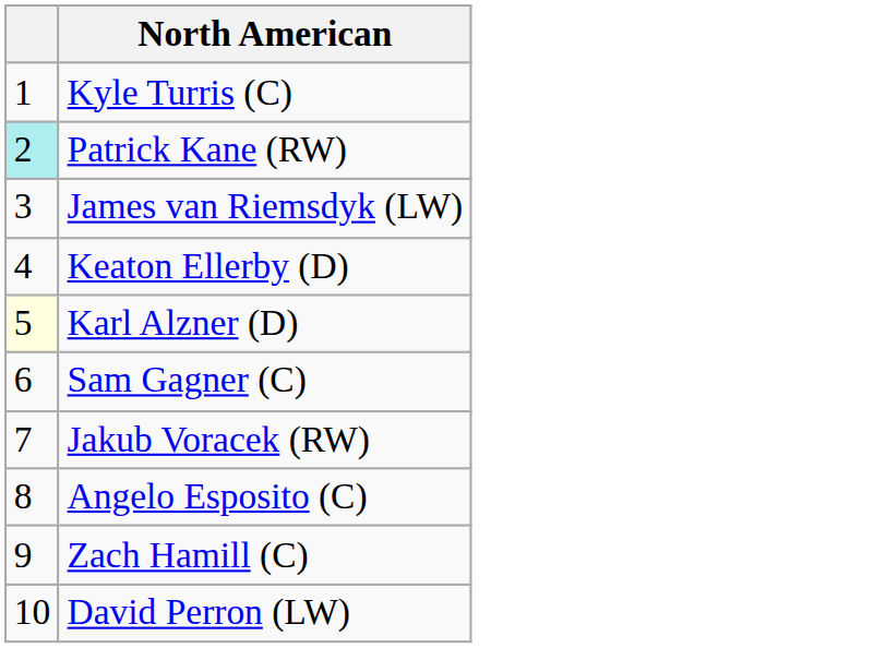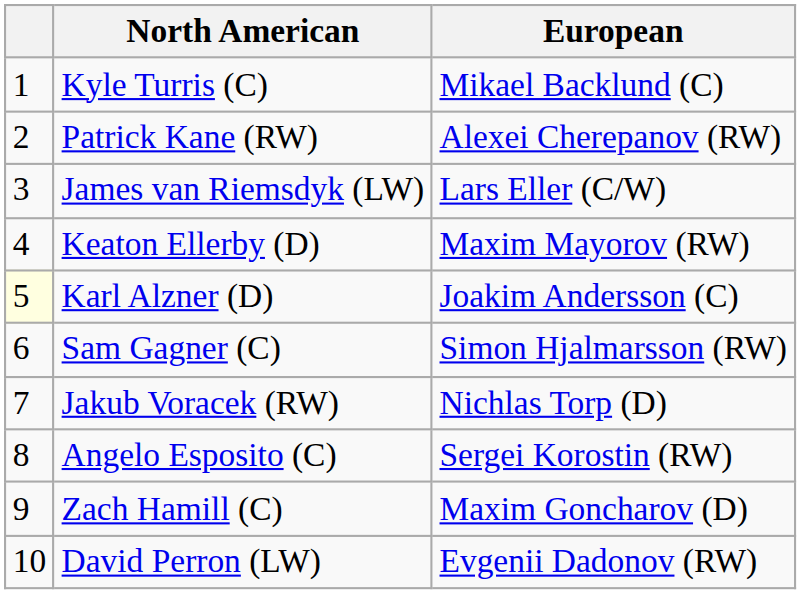+ column: European | Mikael Backlund (C) | Alexei Cherepanov (RW) | Lars Eller (C/W) | Maxim Mayorov (RW) | Joakim Andersson (C) | Simon Hjalmarsson (RW) | Nichlas Torp (D) | Sergei Korostin (RW) | Maxim Goncharov (D) | Evgenii Dadonov (RW)
Patrick Kane (RW) | column 1: paleturquoise background -> no background
